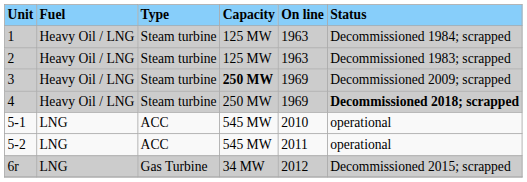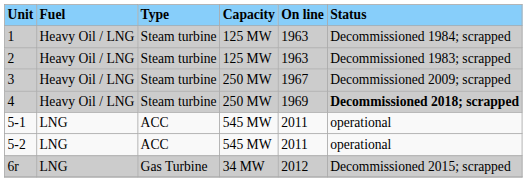3 | Capacity: bold -> normal
3 | On line: 1969 -> 1967
5-1 | On line: 2010 -> 2011
